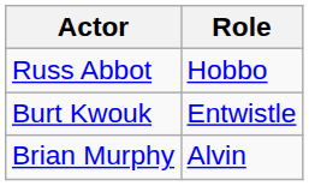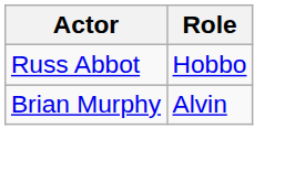- row: Burt Kwouk | Entwistle
